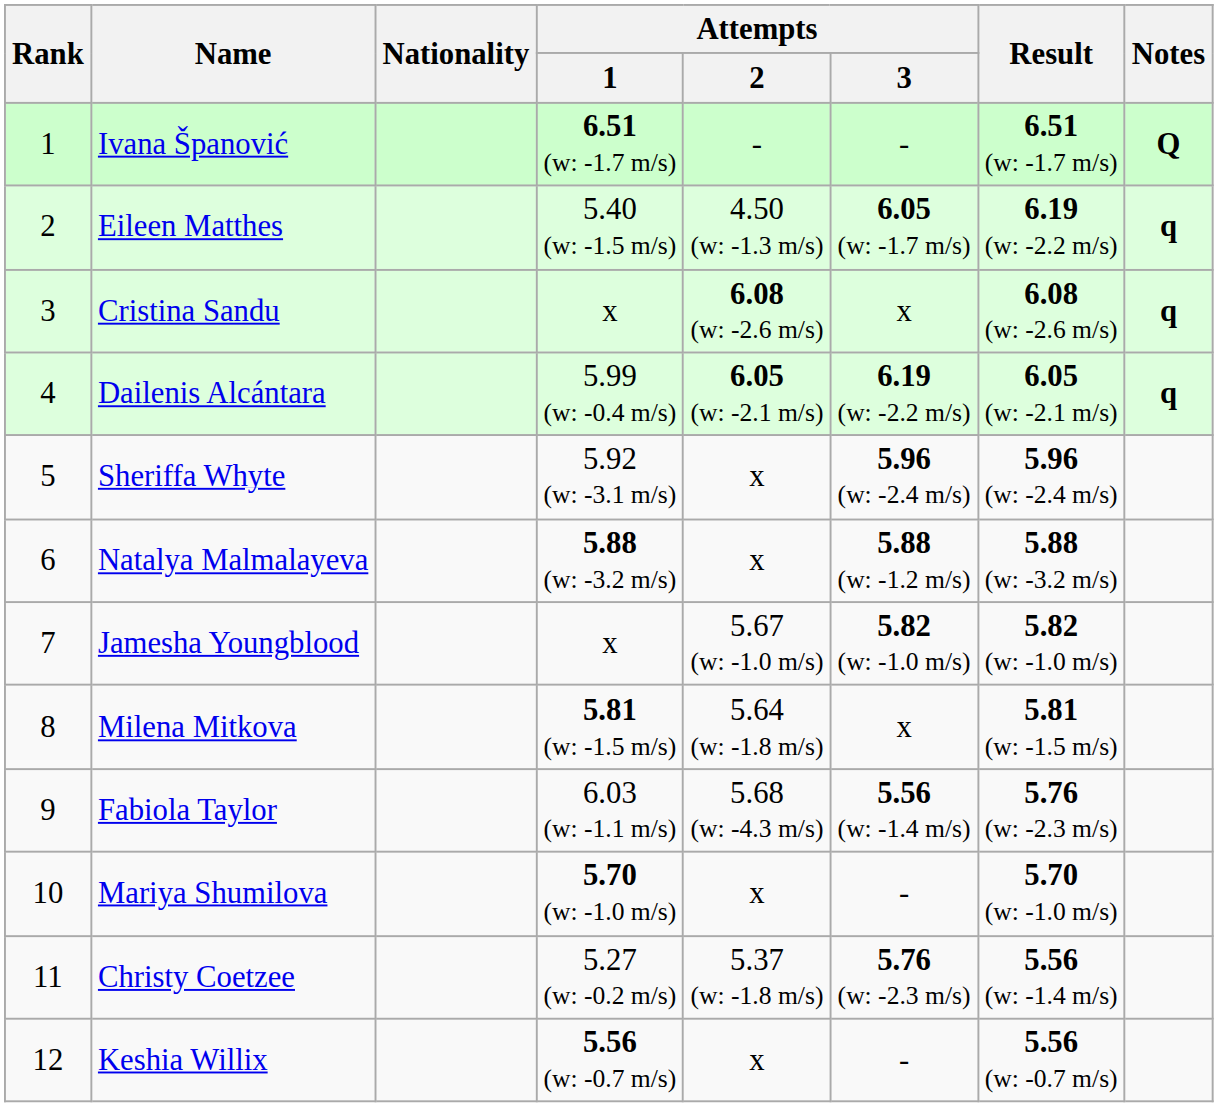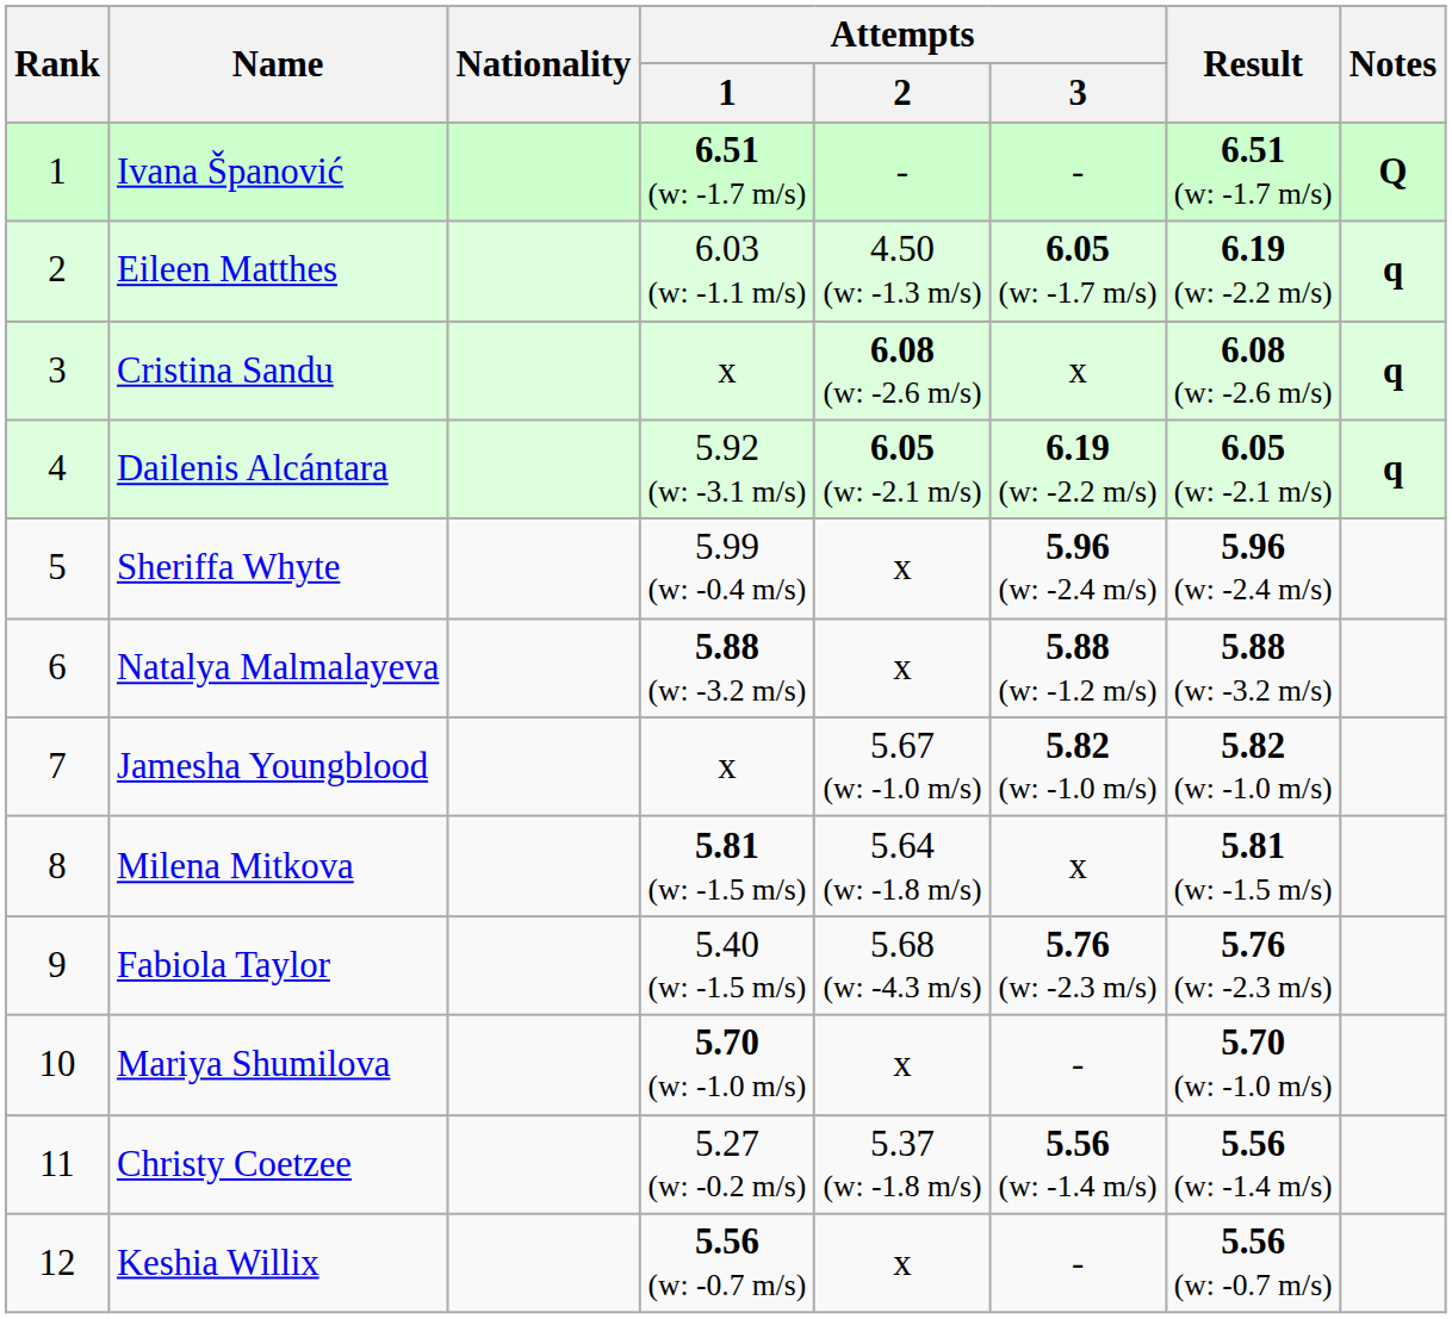Eileen Matthes | Attempts / 1: 5.40 (w: -1.5 m/s) -> 6.03 (w: -1.1 m/s)
Dailenis Alcántara | Attempts / 1: 5.99 (w: -0.4 m/s) -> 5.92 (w: -3.1 m/s)
Sheriffa Whyte | Attempts / 1: 5.92 (w: -3.1 m/s) -> 5.99 (w: -0.4 m/s)
Fabiola Taylor | Attempts / 1: 6.03 (w: -1.1 m/s) -> 5.40 (w: -1.5 m/s)
Fabiola Taylor | Attempts / 3: 5.56 (w: -1.4 m/s) -> 5.76 (w: -2.3 m/s)
Christy Coetzee | Attempts / 3: 5.76 (w: -2.3 m/s) -> 5.56 (w: -1.4 m/s)
